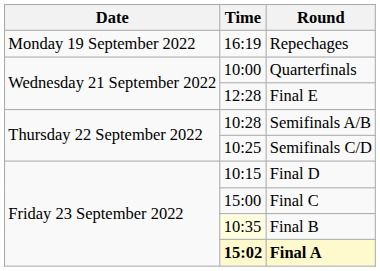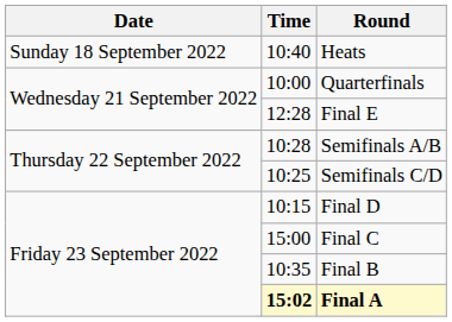+ row: Sunday 18 September 2022 | 10:40 | Heats
- row: Monday 19 September 2022 | 16:19 | Repechages
Final B | Time: lightyellow background -> no background
